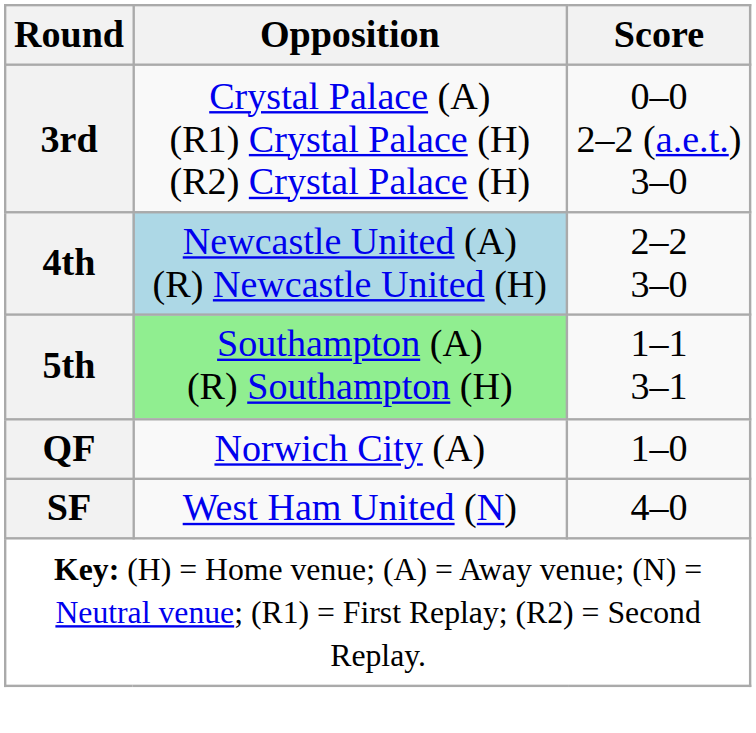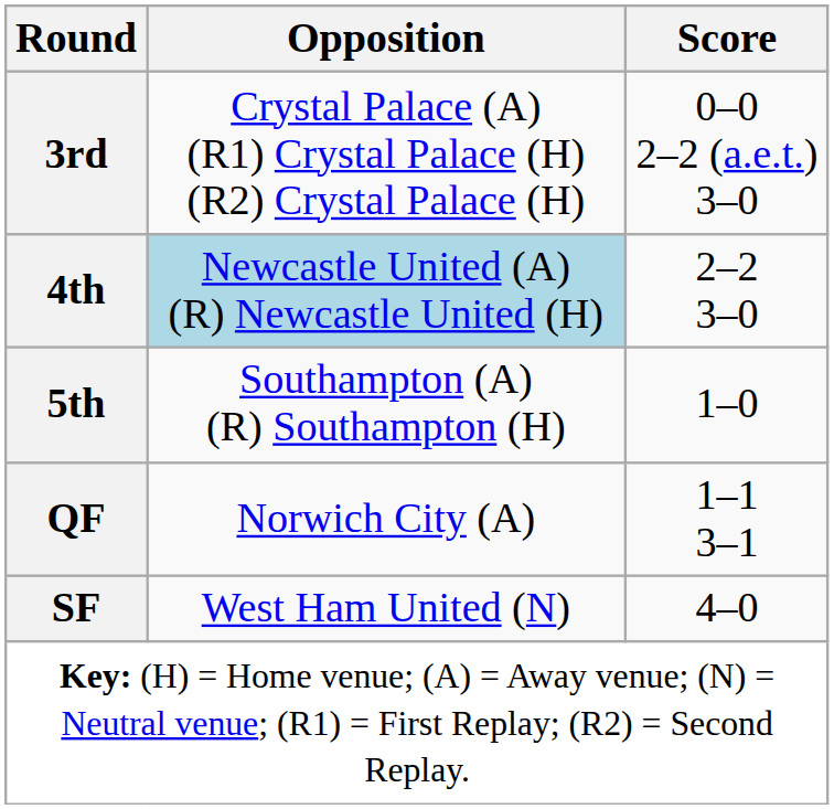5th | Opposition: lightgreen background -> no background
5th | Score: 1–1 3–1 -> 1–0
QF | Score: 1–0 -> 1–1 3–1
